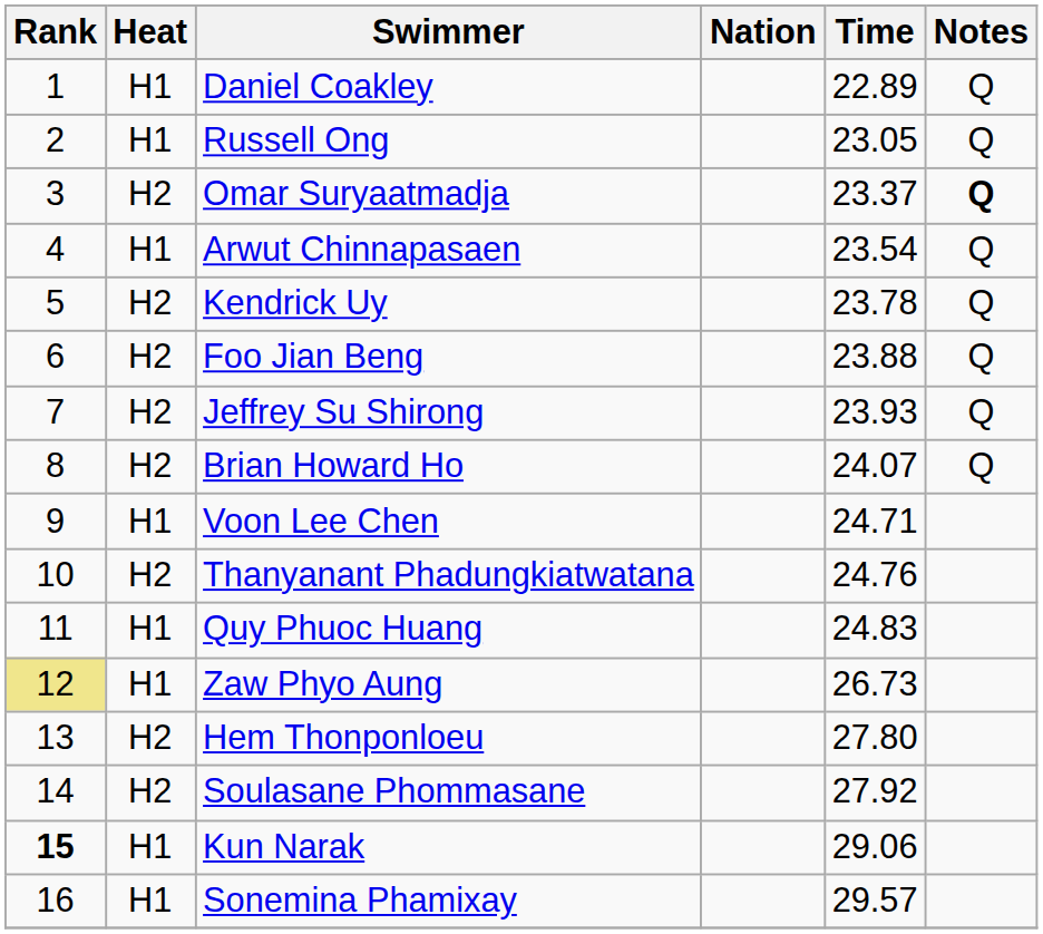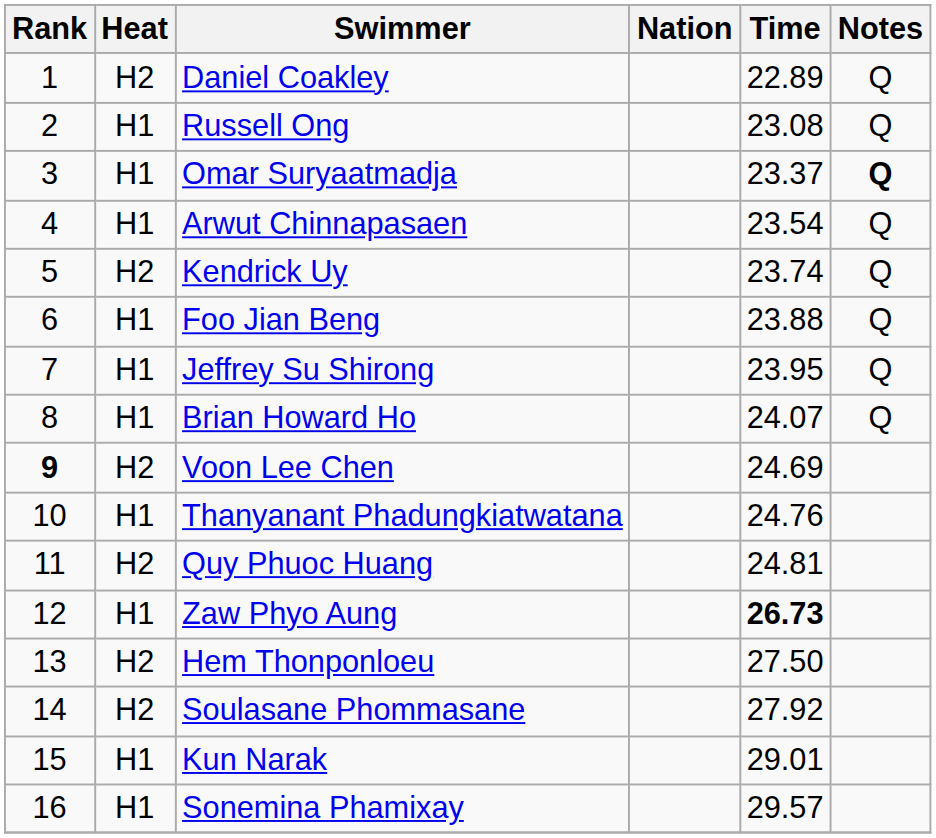Daniel Coakley | Heat: H1 -> H2
Russell Ong | Time: 23.05 -> 23.08
Omar Suryaatmadja | Heat: H2 -> H1
Kendrick Uy | Time: 23.78 -> 23.74
Foo Jian Beng | Heat: H2 -> H1
Jeffrey Su Shirong | Heat: H2 -> H1
Jeffrey Su Shirong | Time: 23.93 -> 23.95
Brian Howard Ho | Heat: H2 -> H1
Voon Lee Chen | Rank: normal -> bold
Voon Lee Chen | Heat: H1 -> H2
Voon Lee Chen | Time: 24.71 -> 24.69
Thanyanant Phadungkiatwatana | Heat: H2 -> H1
Quy Phuoc Huang | Heat: H1 -> H2
Quy Phuoc Huang | Time: 24.83 -> 24.81
Zaw Phyo Aung | Rank: khaki background -> no background
Zaw Phyo Aung | Time: normal -> bold
Hem Thonponloeu | Time: 27.80 -> 27.50
Kun Narak | Rank: bold -> normal
Kun Narak | Time: 29.06 -> 29.01
